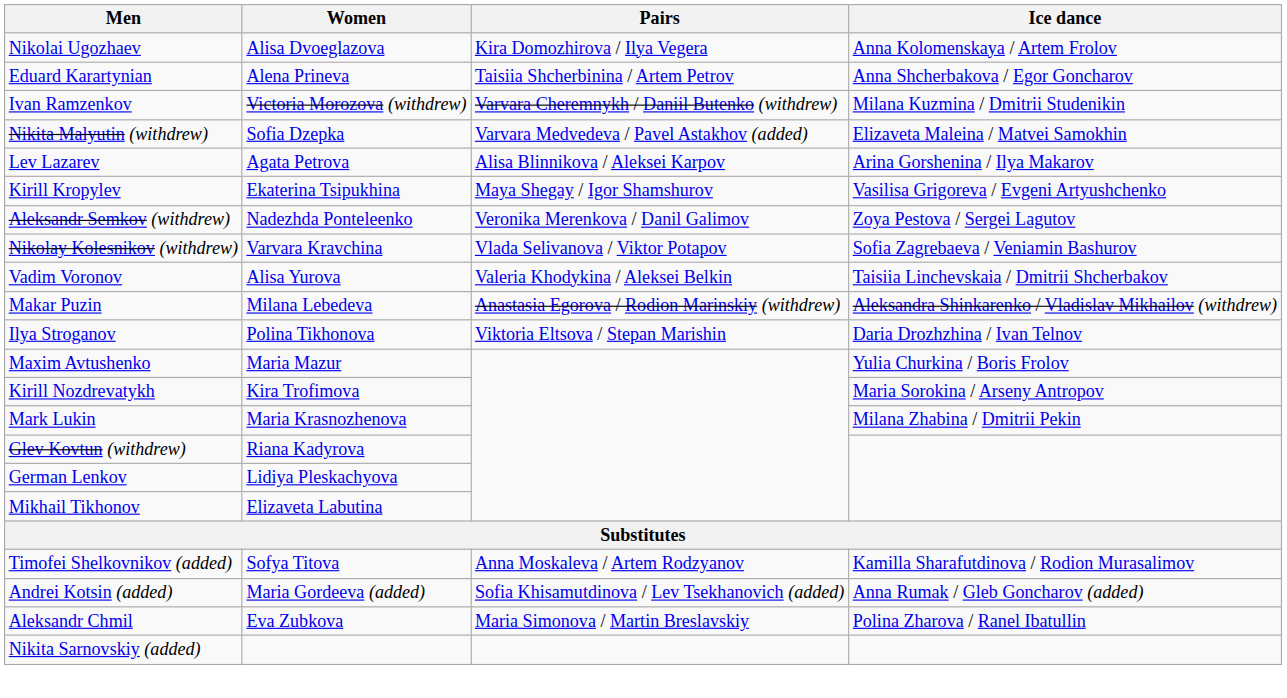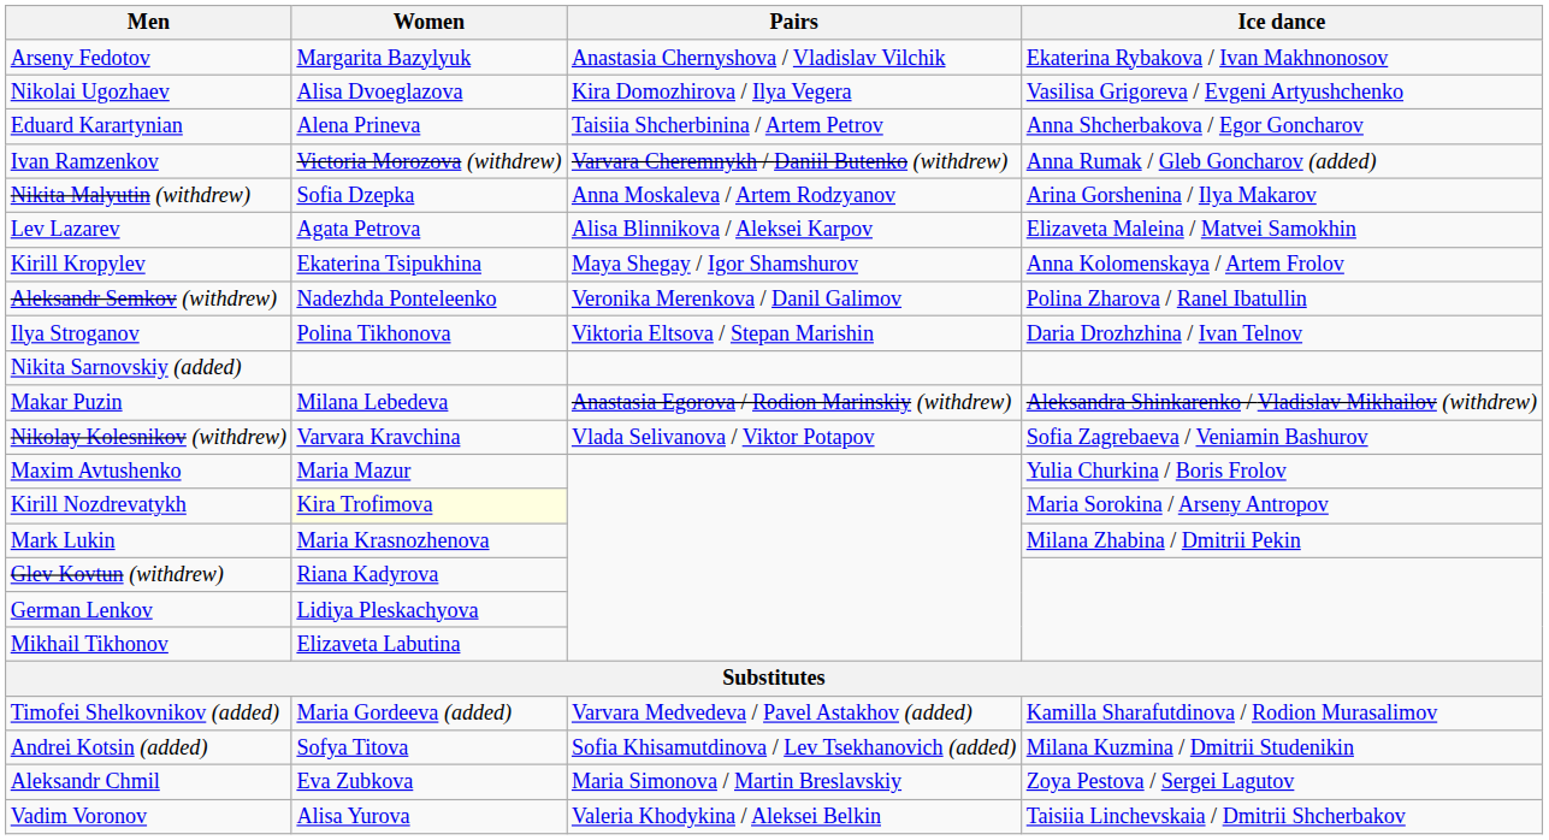+ row: Arseny Fedotov | Margarita Bazylyuk | Anastasia Chernyshova / Vladislav Vilchik | Ekaterina Rybakova / Ivan Makhnonosov
Nikolai Ugozhaev | Ice dance: Anna Kolomenskaya / Artem Frolov -> Vasilisa Grigoreva / Evgeni Artyushchenko
Ivan Ramzenkov | Ice dance: Milana Kuzmina / Dmitrii Studenikin -> Anna Rumak / Gleb Goncharov (added)
Nikita Malyutin (withdrew) | Pairs: Varvara Medvedeva / Pavel Astakhov (added) -> Anna Moskaleva / Artem Rodzyanov
Nikita Malyutin (withdrew) | Ice dance: Elizaveta Maleina / Matvei Samokhin -> Arina Gorshenina / Ilya Makarov
Lev Lazarev | Ice dance: Arina Gorshenina / Ilya Makarov -> Elizaveta Maleina / Matvei Samokhin
Kirill Kropylev | Ice dance: Vasilisa Grigoreva / Evgeni Artyushchenko -> Anna Kolomenskaya / Artem Frolov
Aleksandr Semkov (withdrew) | Ice dance: Zoya Pestova / Sergei Lagutov -> Polina Zharova / Ranel Ibatullin
rows swapped: Nikolay Kolesnikov (withdrew) <-> Ilya Stroganov
rows swapped: Vadim Voronov <-> Nikita Sarnovskiy (added)
Kirill Nozdrevatykh | Women: no background -> lightyellow background
Timofei Shelkovnikov (added) | Women: Sofya Titova -> Maria Gordeeva (added)
Timofei Shelkovnikov (added) | Pairs: Anna Moskaleva / Artem Rodzyanov -> Varvara Medvedeva / Pavel Astakhov (added)
Andrei Kotsin (added) | Women: Maria Gordeeva (added) -> Sofya Titova
Andrei Kotsin (added) | Ice dance: Anna Rumak / Gleb Goncharov (added) -> Milana Kuzmina / Dmitrii Studenikin
Aleksandr Chmil | Ice dance: Polina Zharova / Ranel Ibatullin -> Zoya Pestova / Sergei Lagutov
